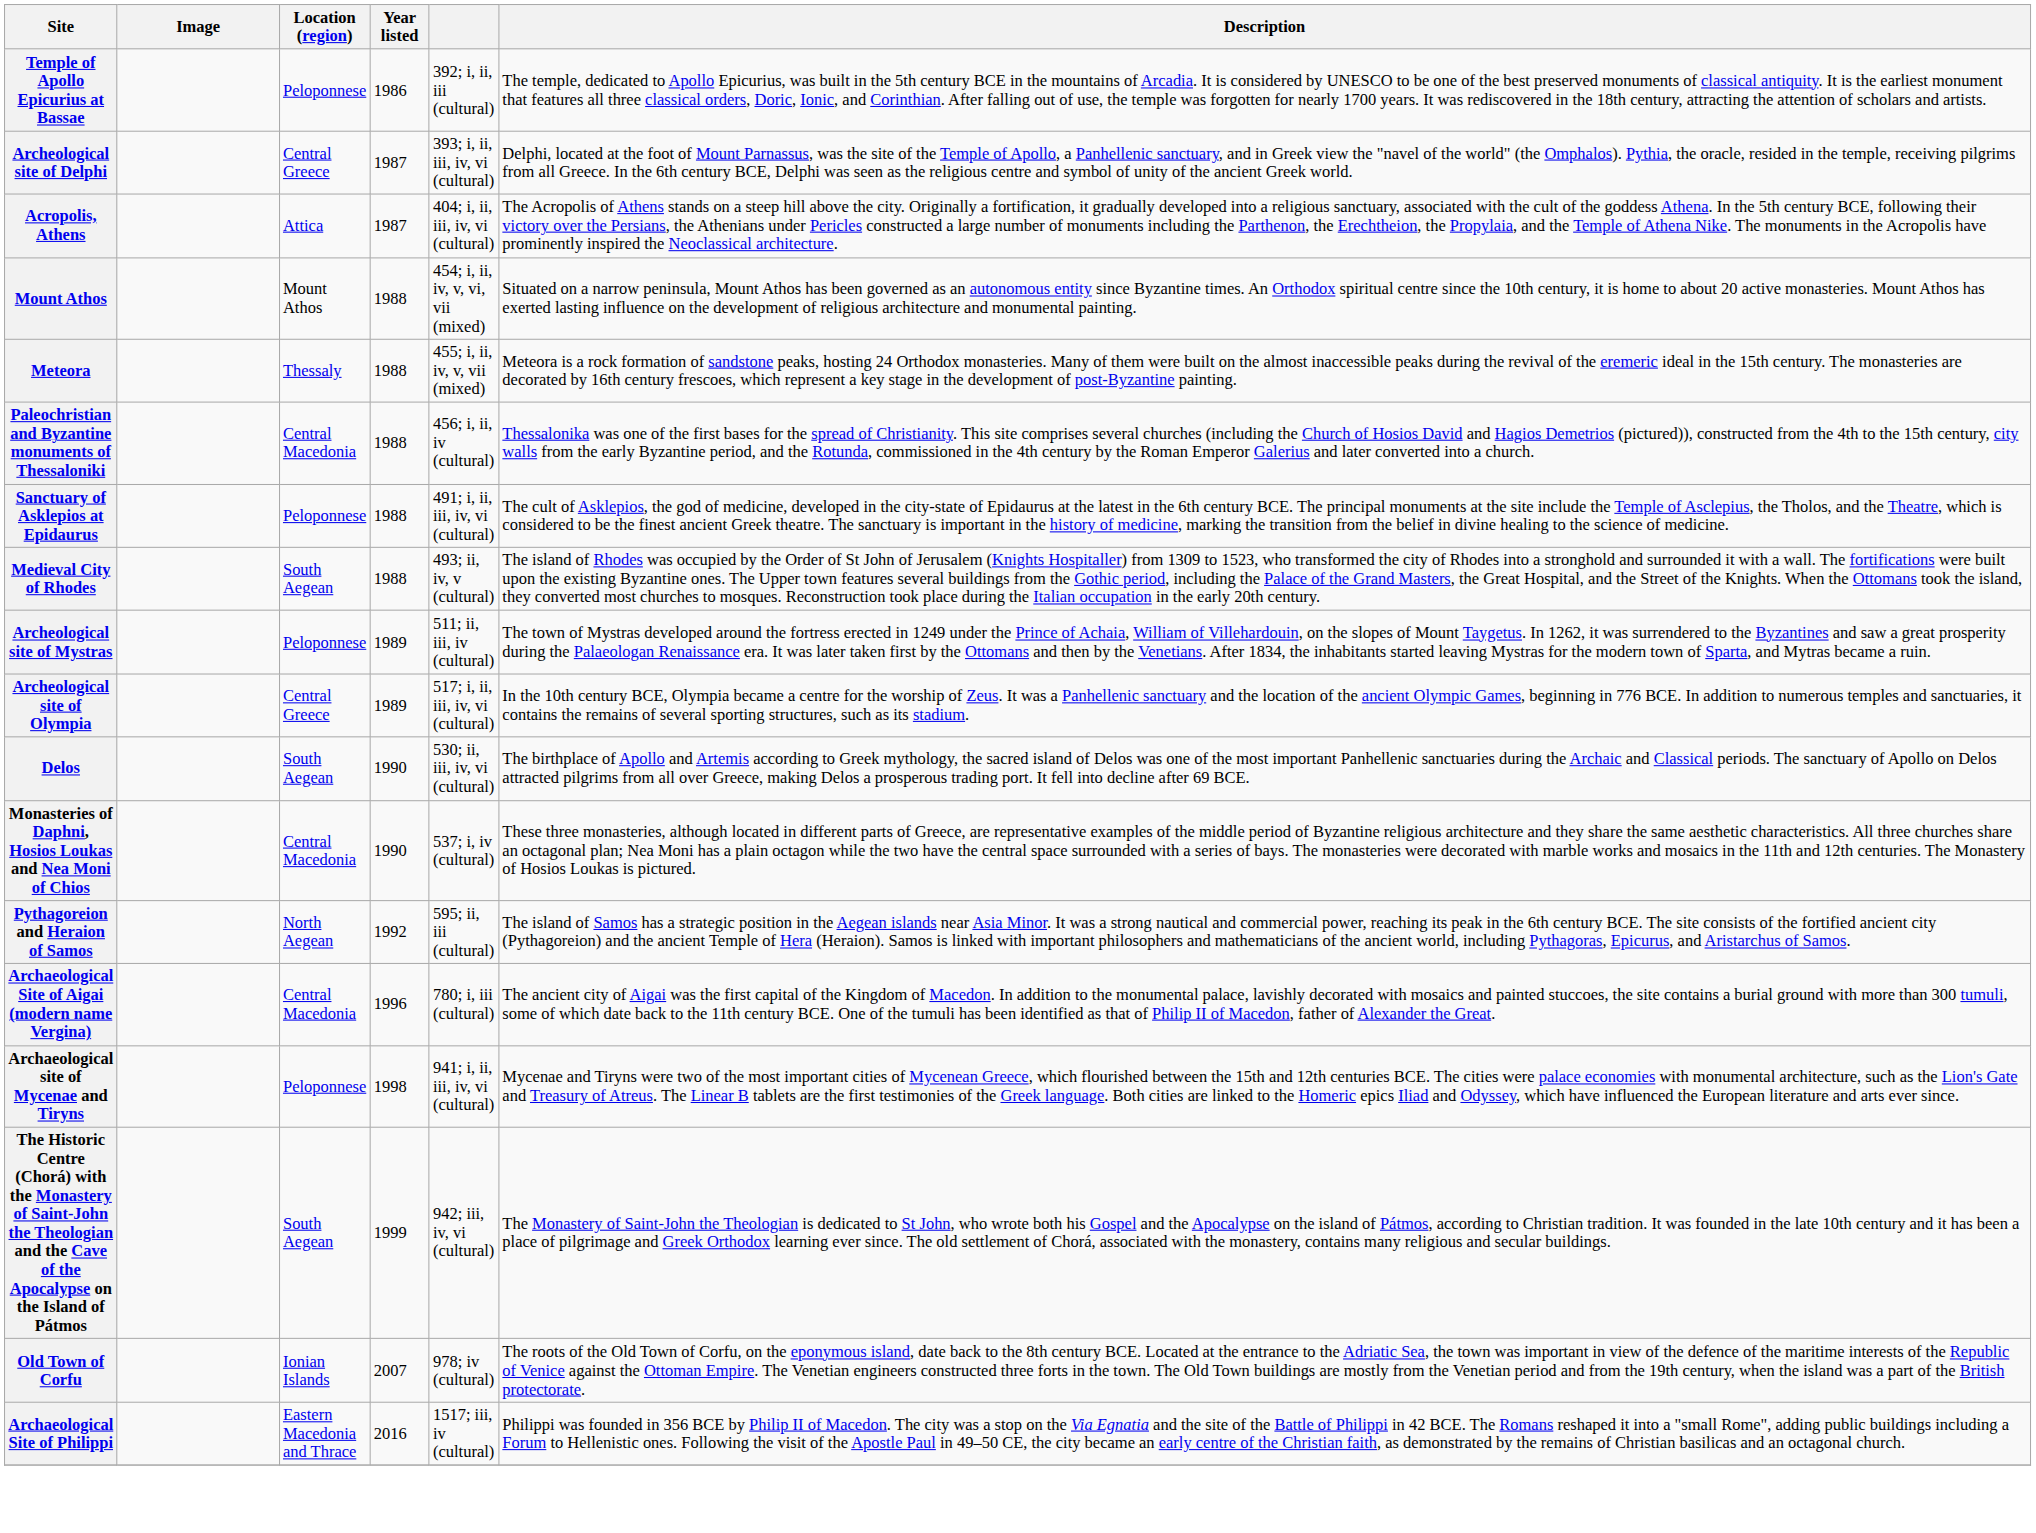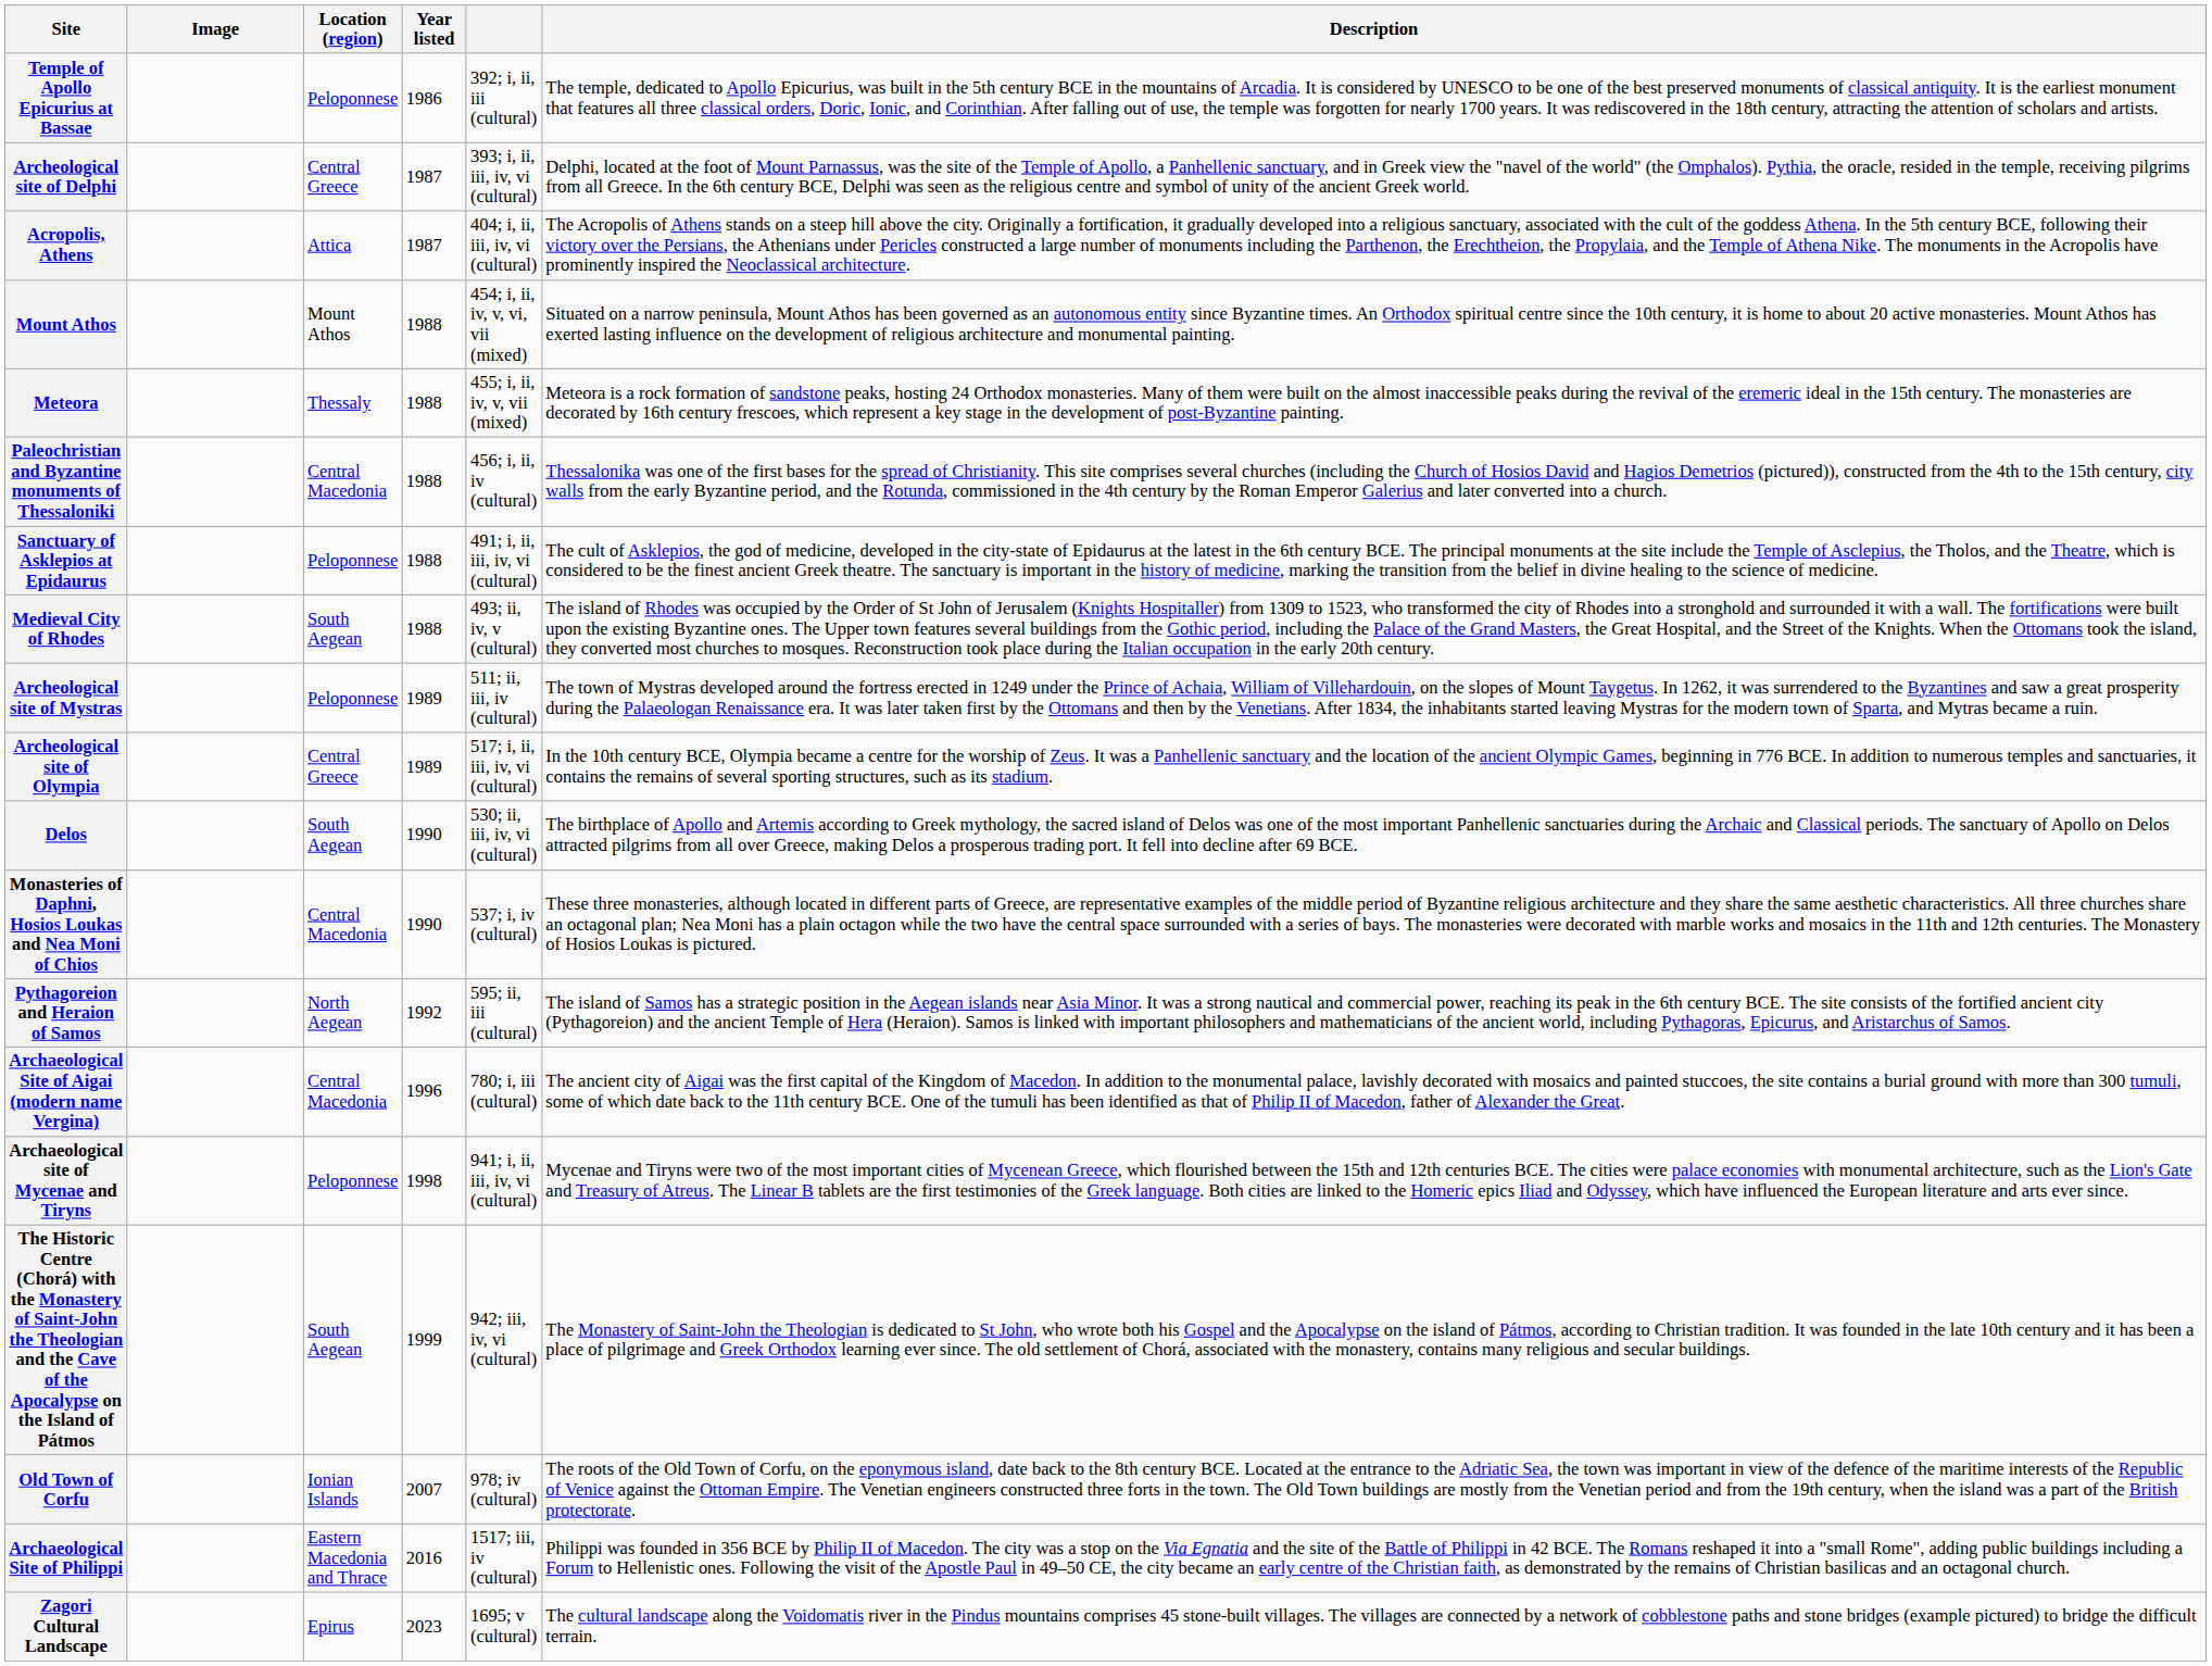+ row: Zagori Cultural Landscape | Epirus | 2023 | 1695; v (cultural) | The cultural landscape along the Voidomatis river in the Pindus mountains comprises 45 stone-built villages. The villages are connected by a network of cobblestone paths and stone bridges (example pictured) to bridge the difficult terrain.
